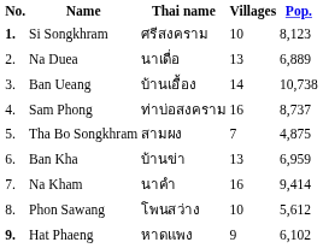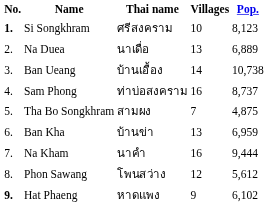Na Kham | Pop.: 9,414 -> 9,444
Phon Sawang | Villages: 10 -> 12
